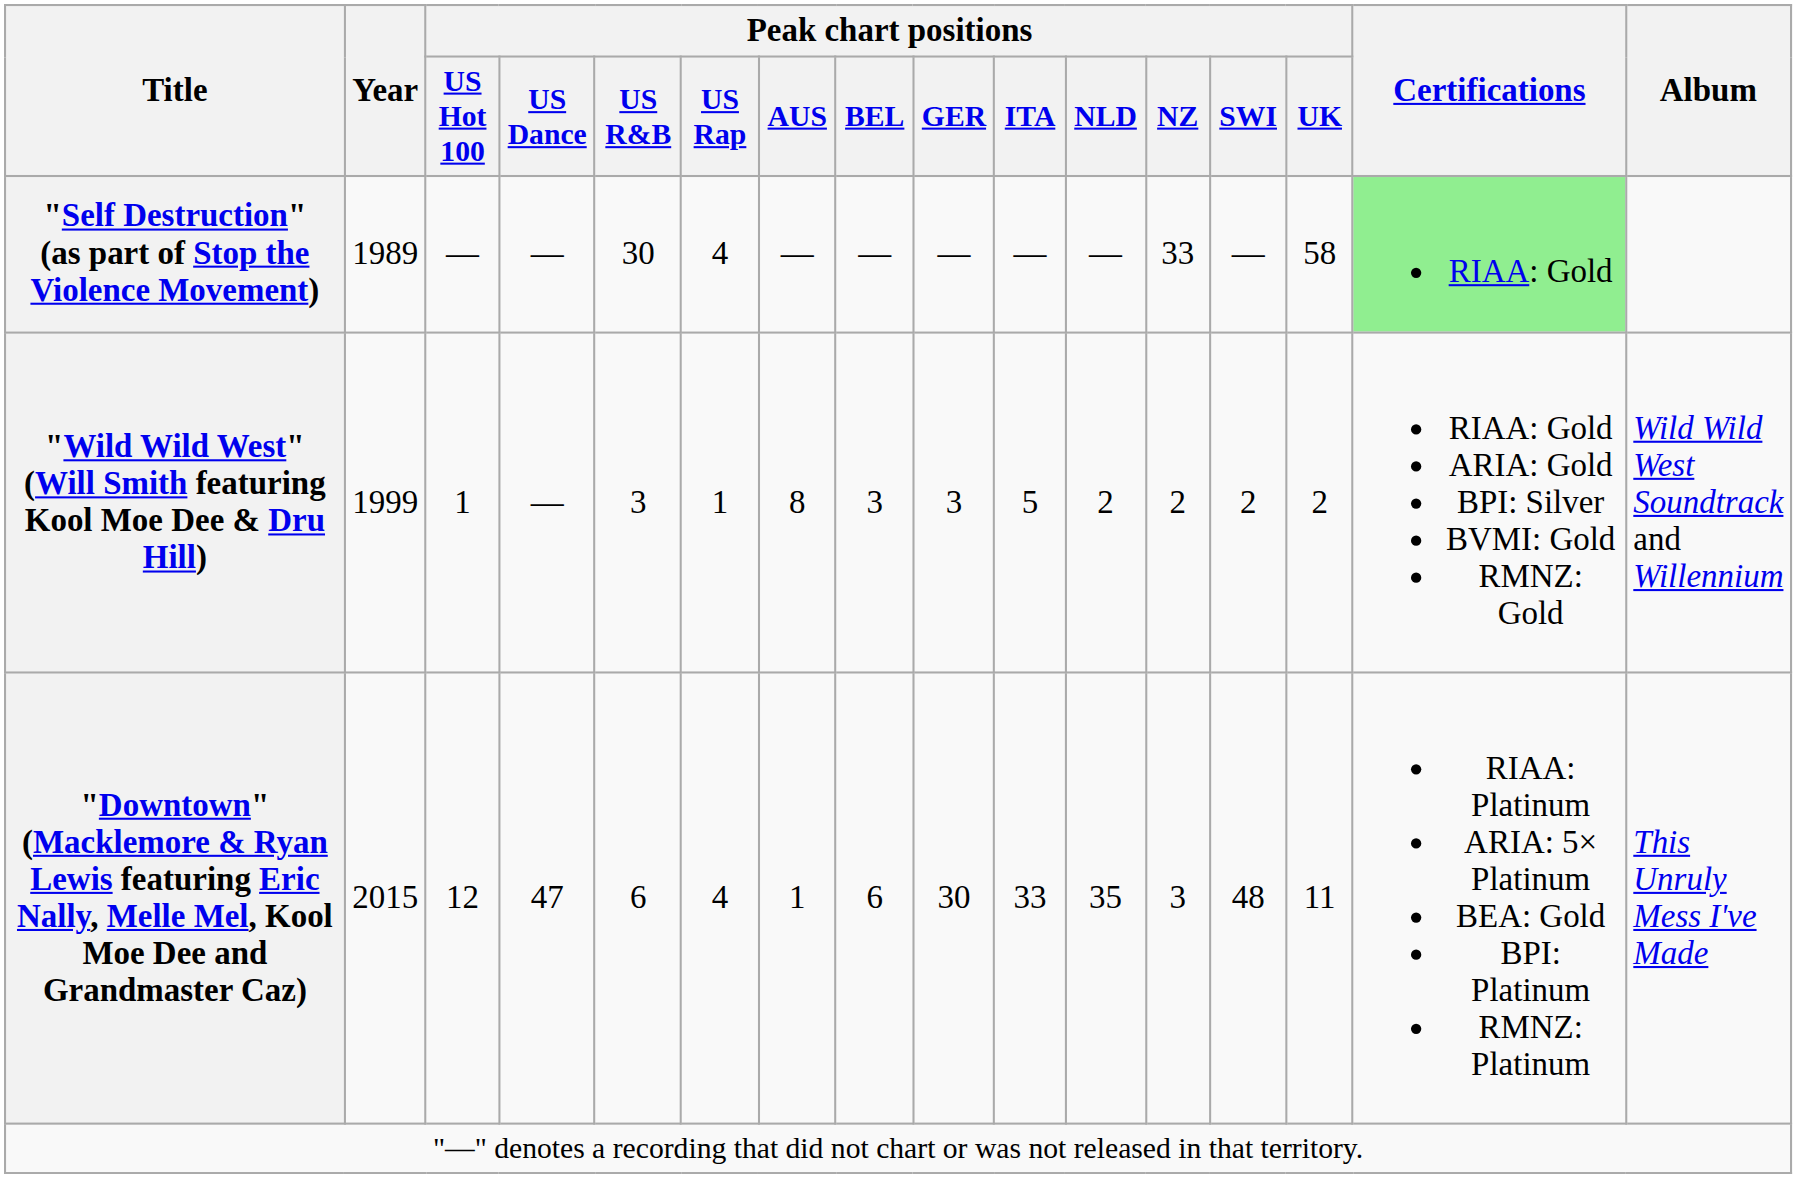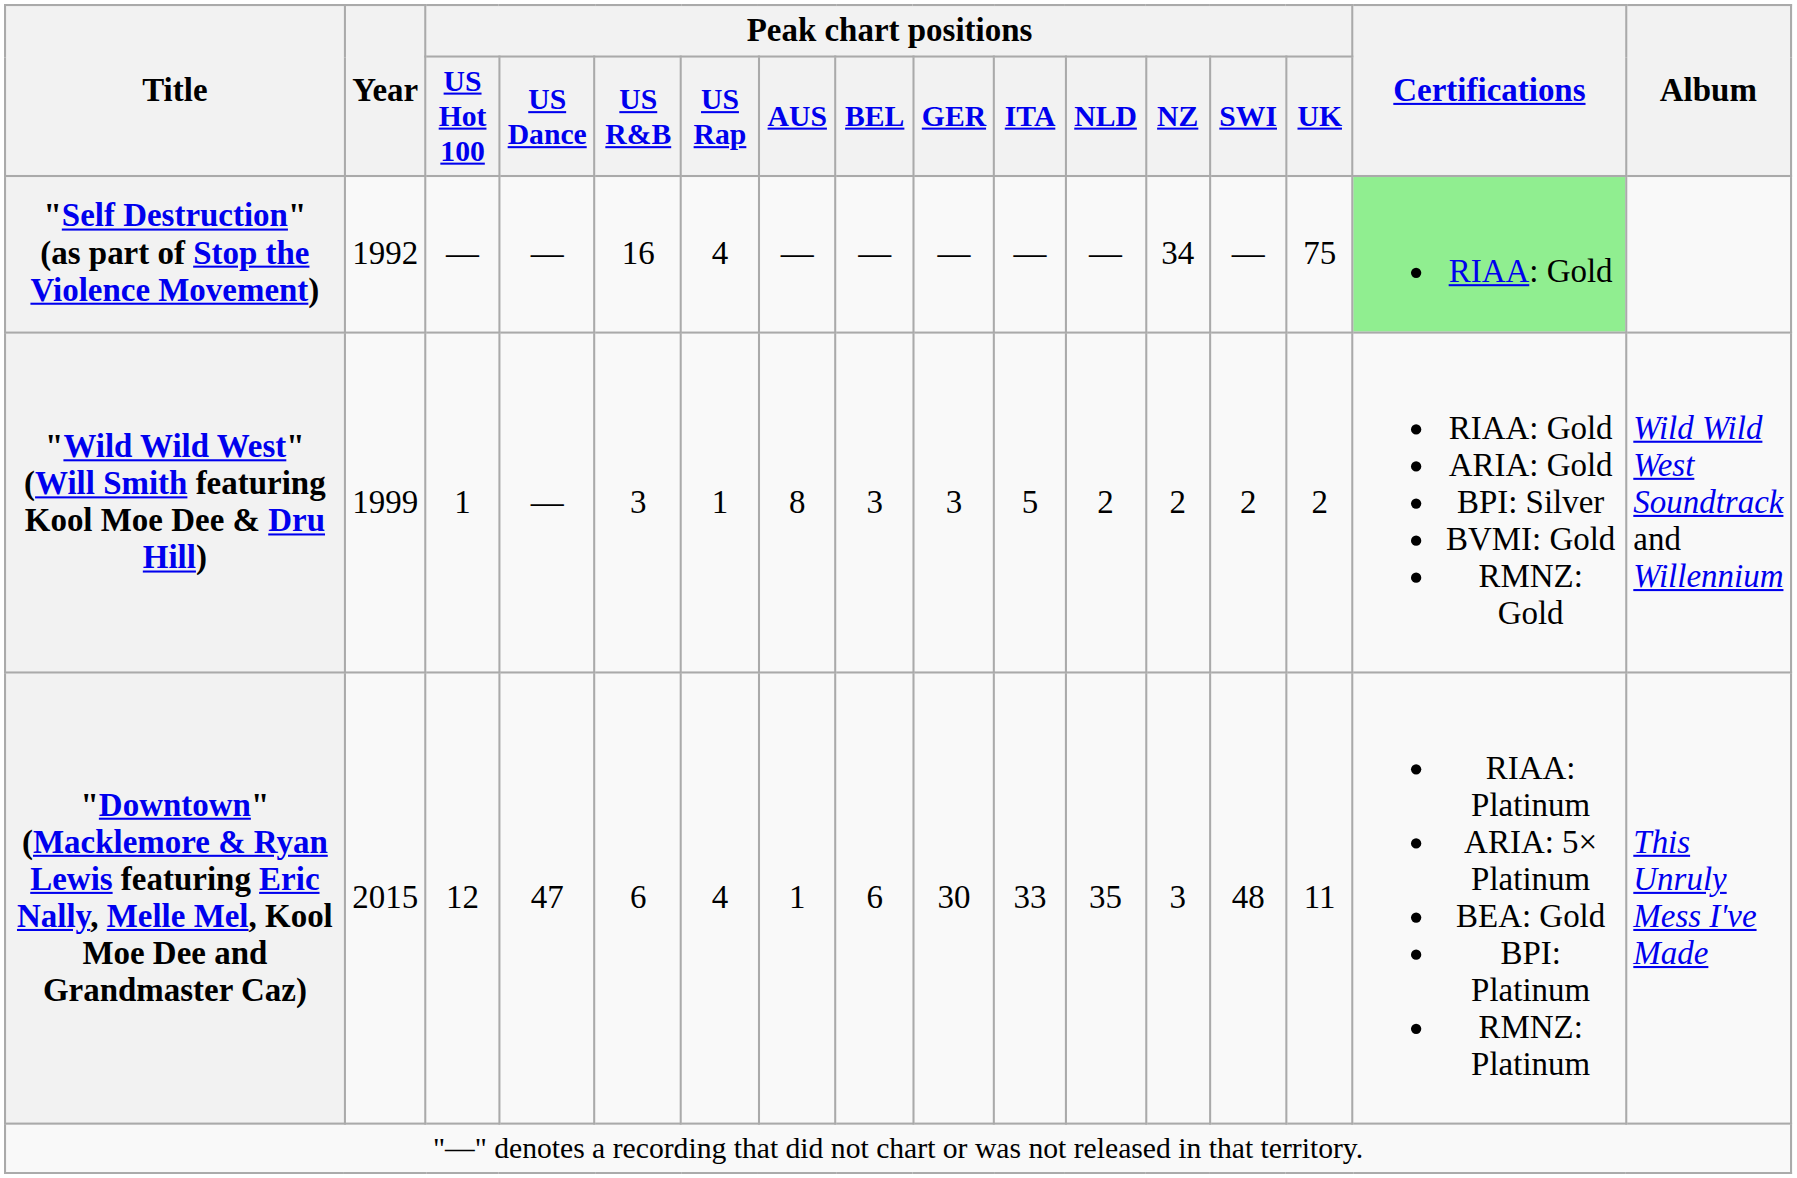"Self Destruction" (as part of Stop the Violence Movement) | Year: 1989 -> 1992
"Self Destruction" (as part of Stop the Violence Movement) | Peak chart positions / US R&B: 30 -> 16
"Self Destruction" (as part of Stop the Violence Movement) | Peak chart positions / NZ: 33 -> 34
"Self Destruction" (as part of Stop the Violence Movement) | Peak chart positions / UK: 58 -> 75
